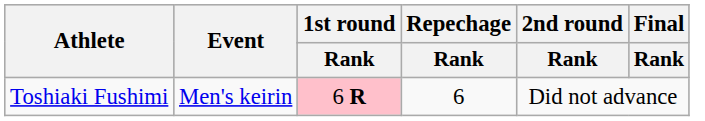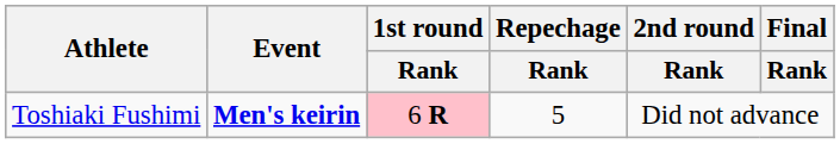Toshiaki Fushimi | Event: normal -> bold
Toshiaki Fushimi | Repechage / Rank: 6 -> 5
